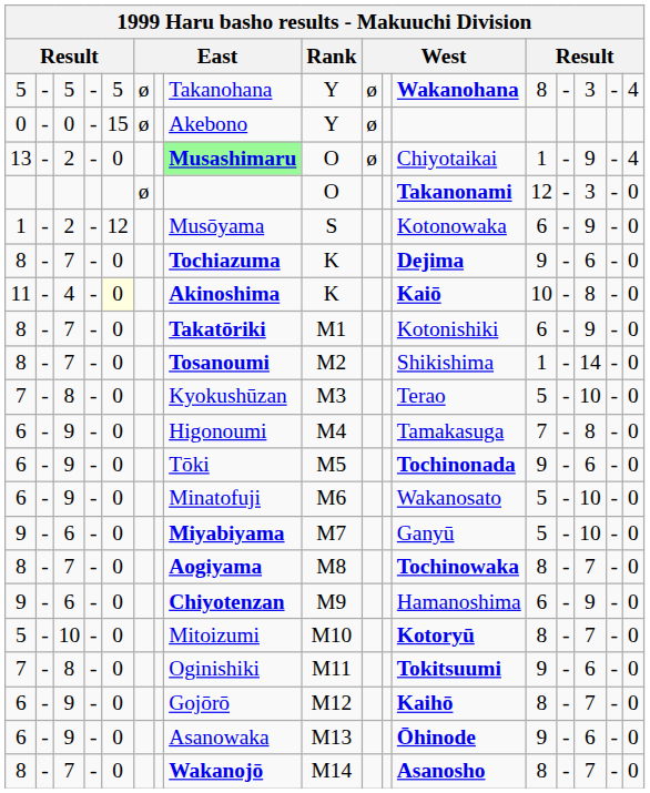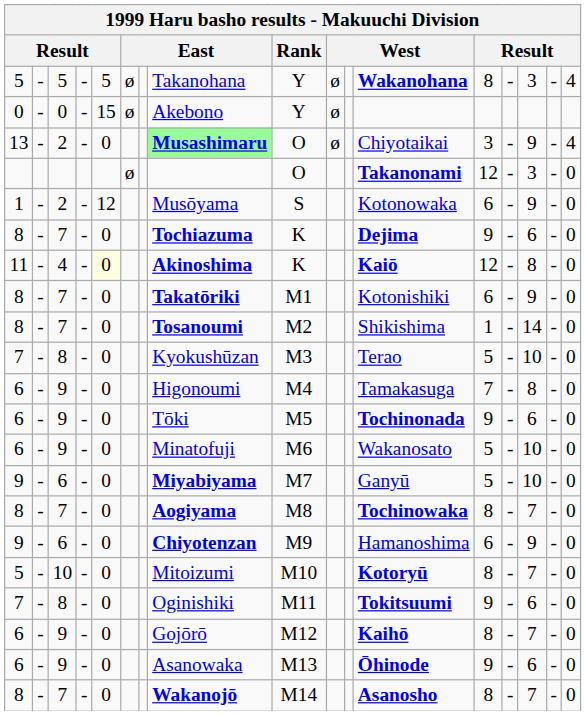13 | column 13: 1 -> 3
11 | column 13: 10 -> 12
